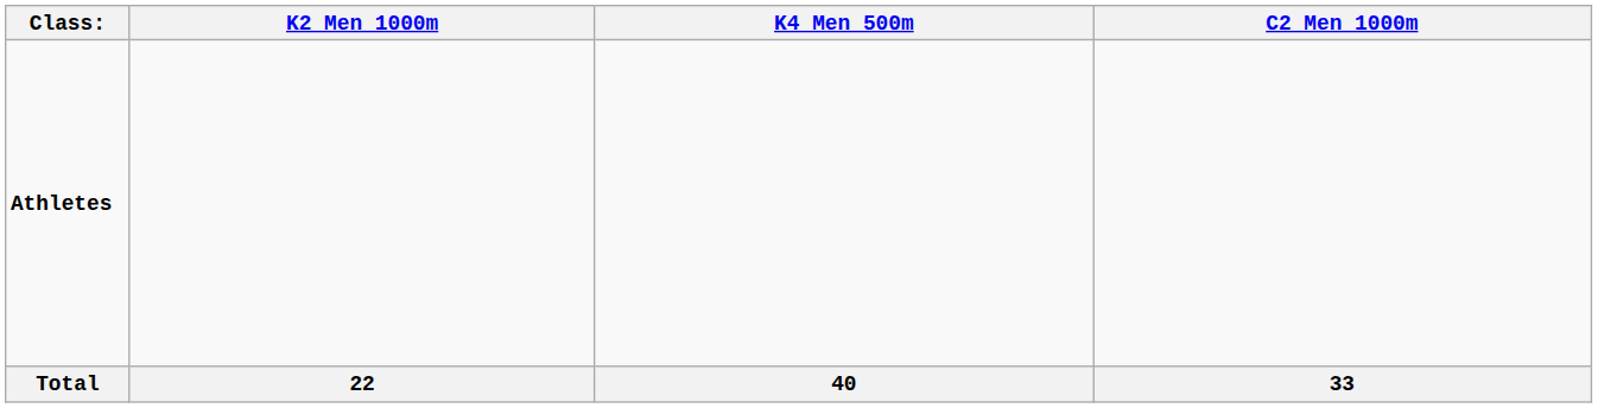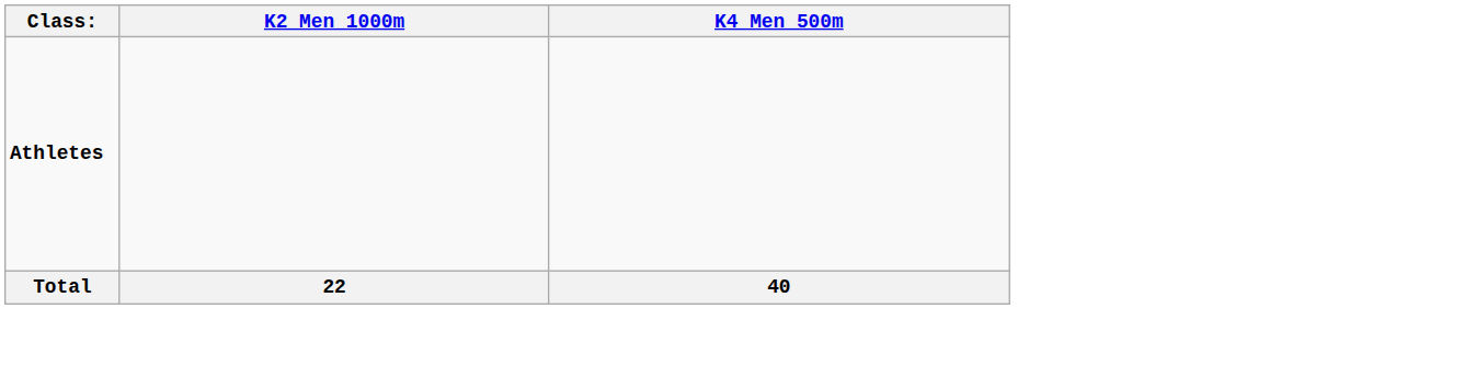- column: C2 Men 1000m | 33
